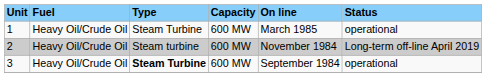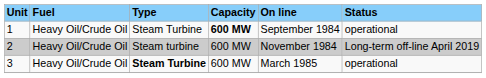1 | Capacity: normal -> bold
1 | On line: March 1985 -> September 1984
3 | On line: September 1984 -> March 1985
